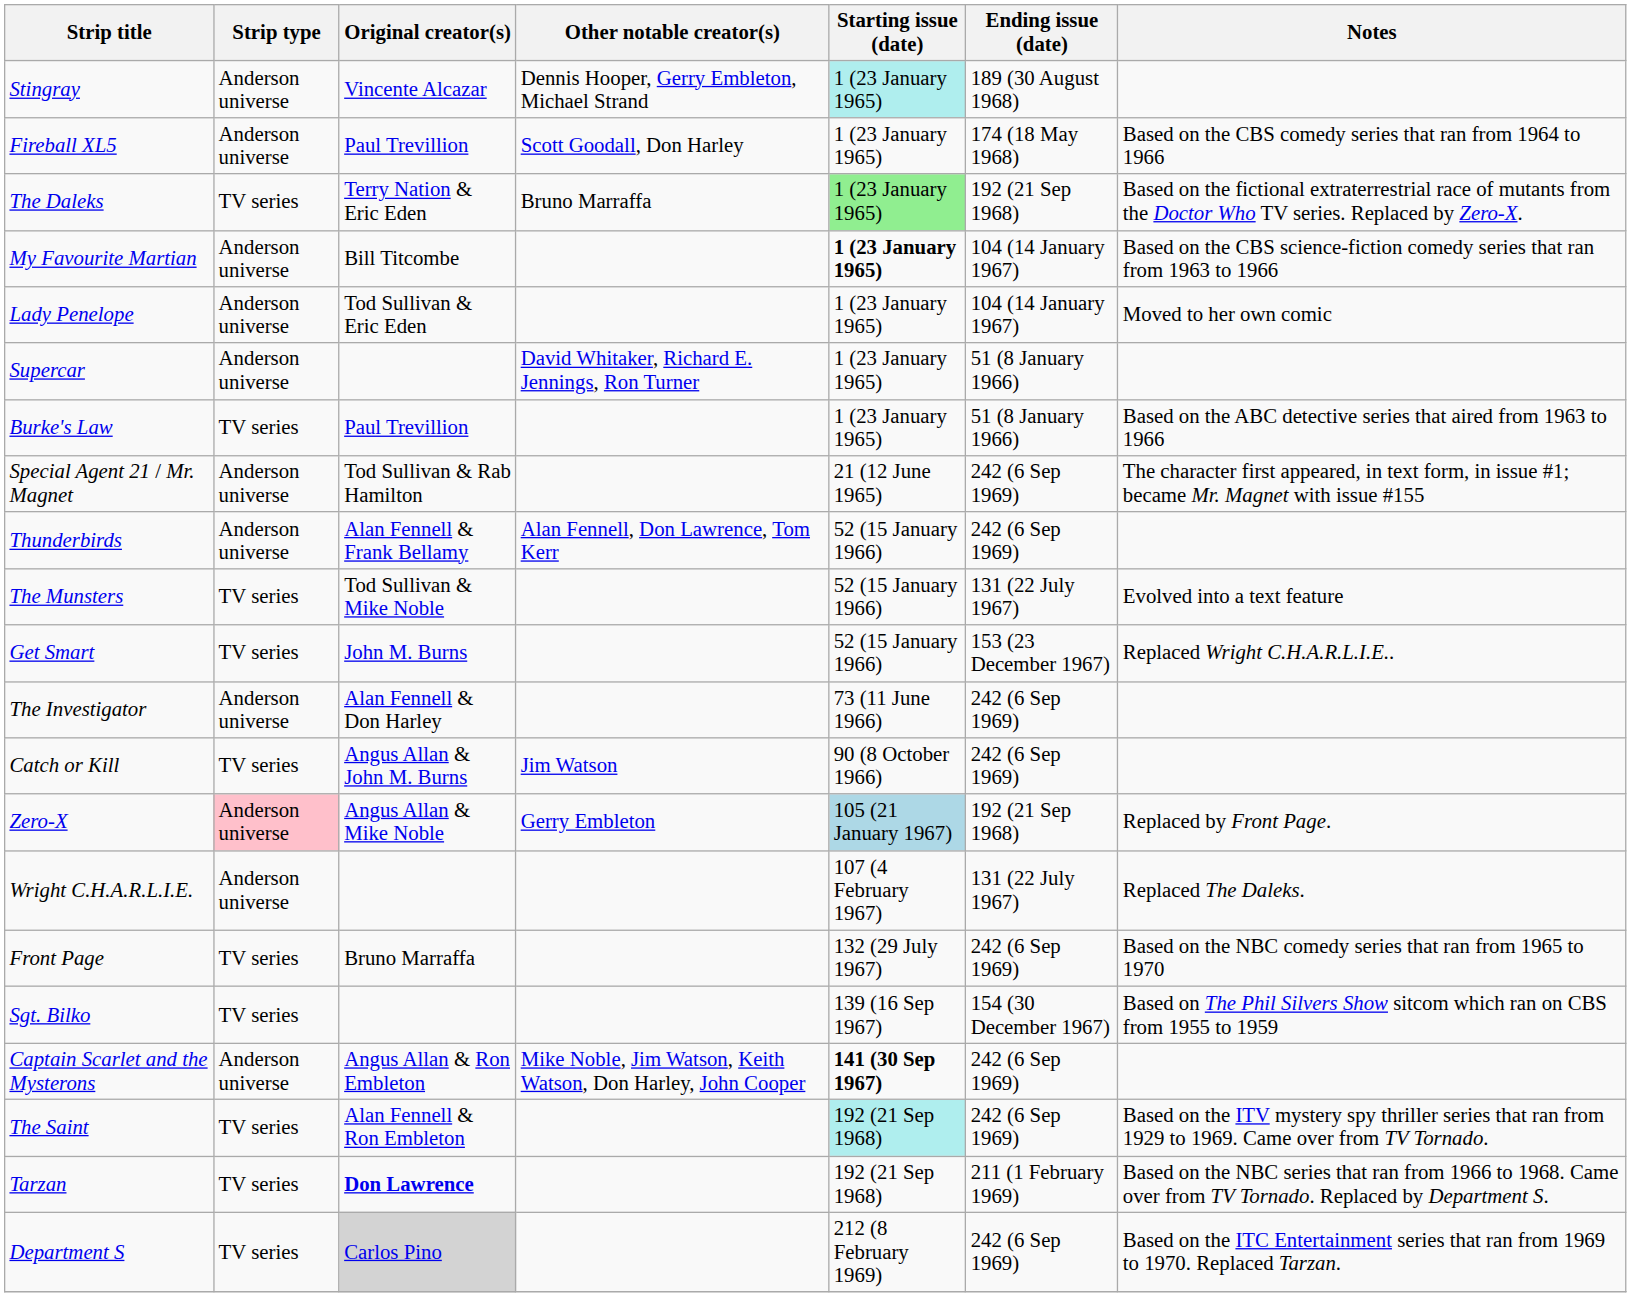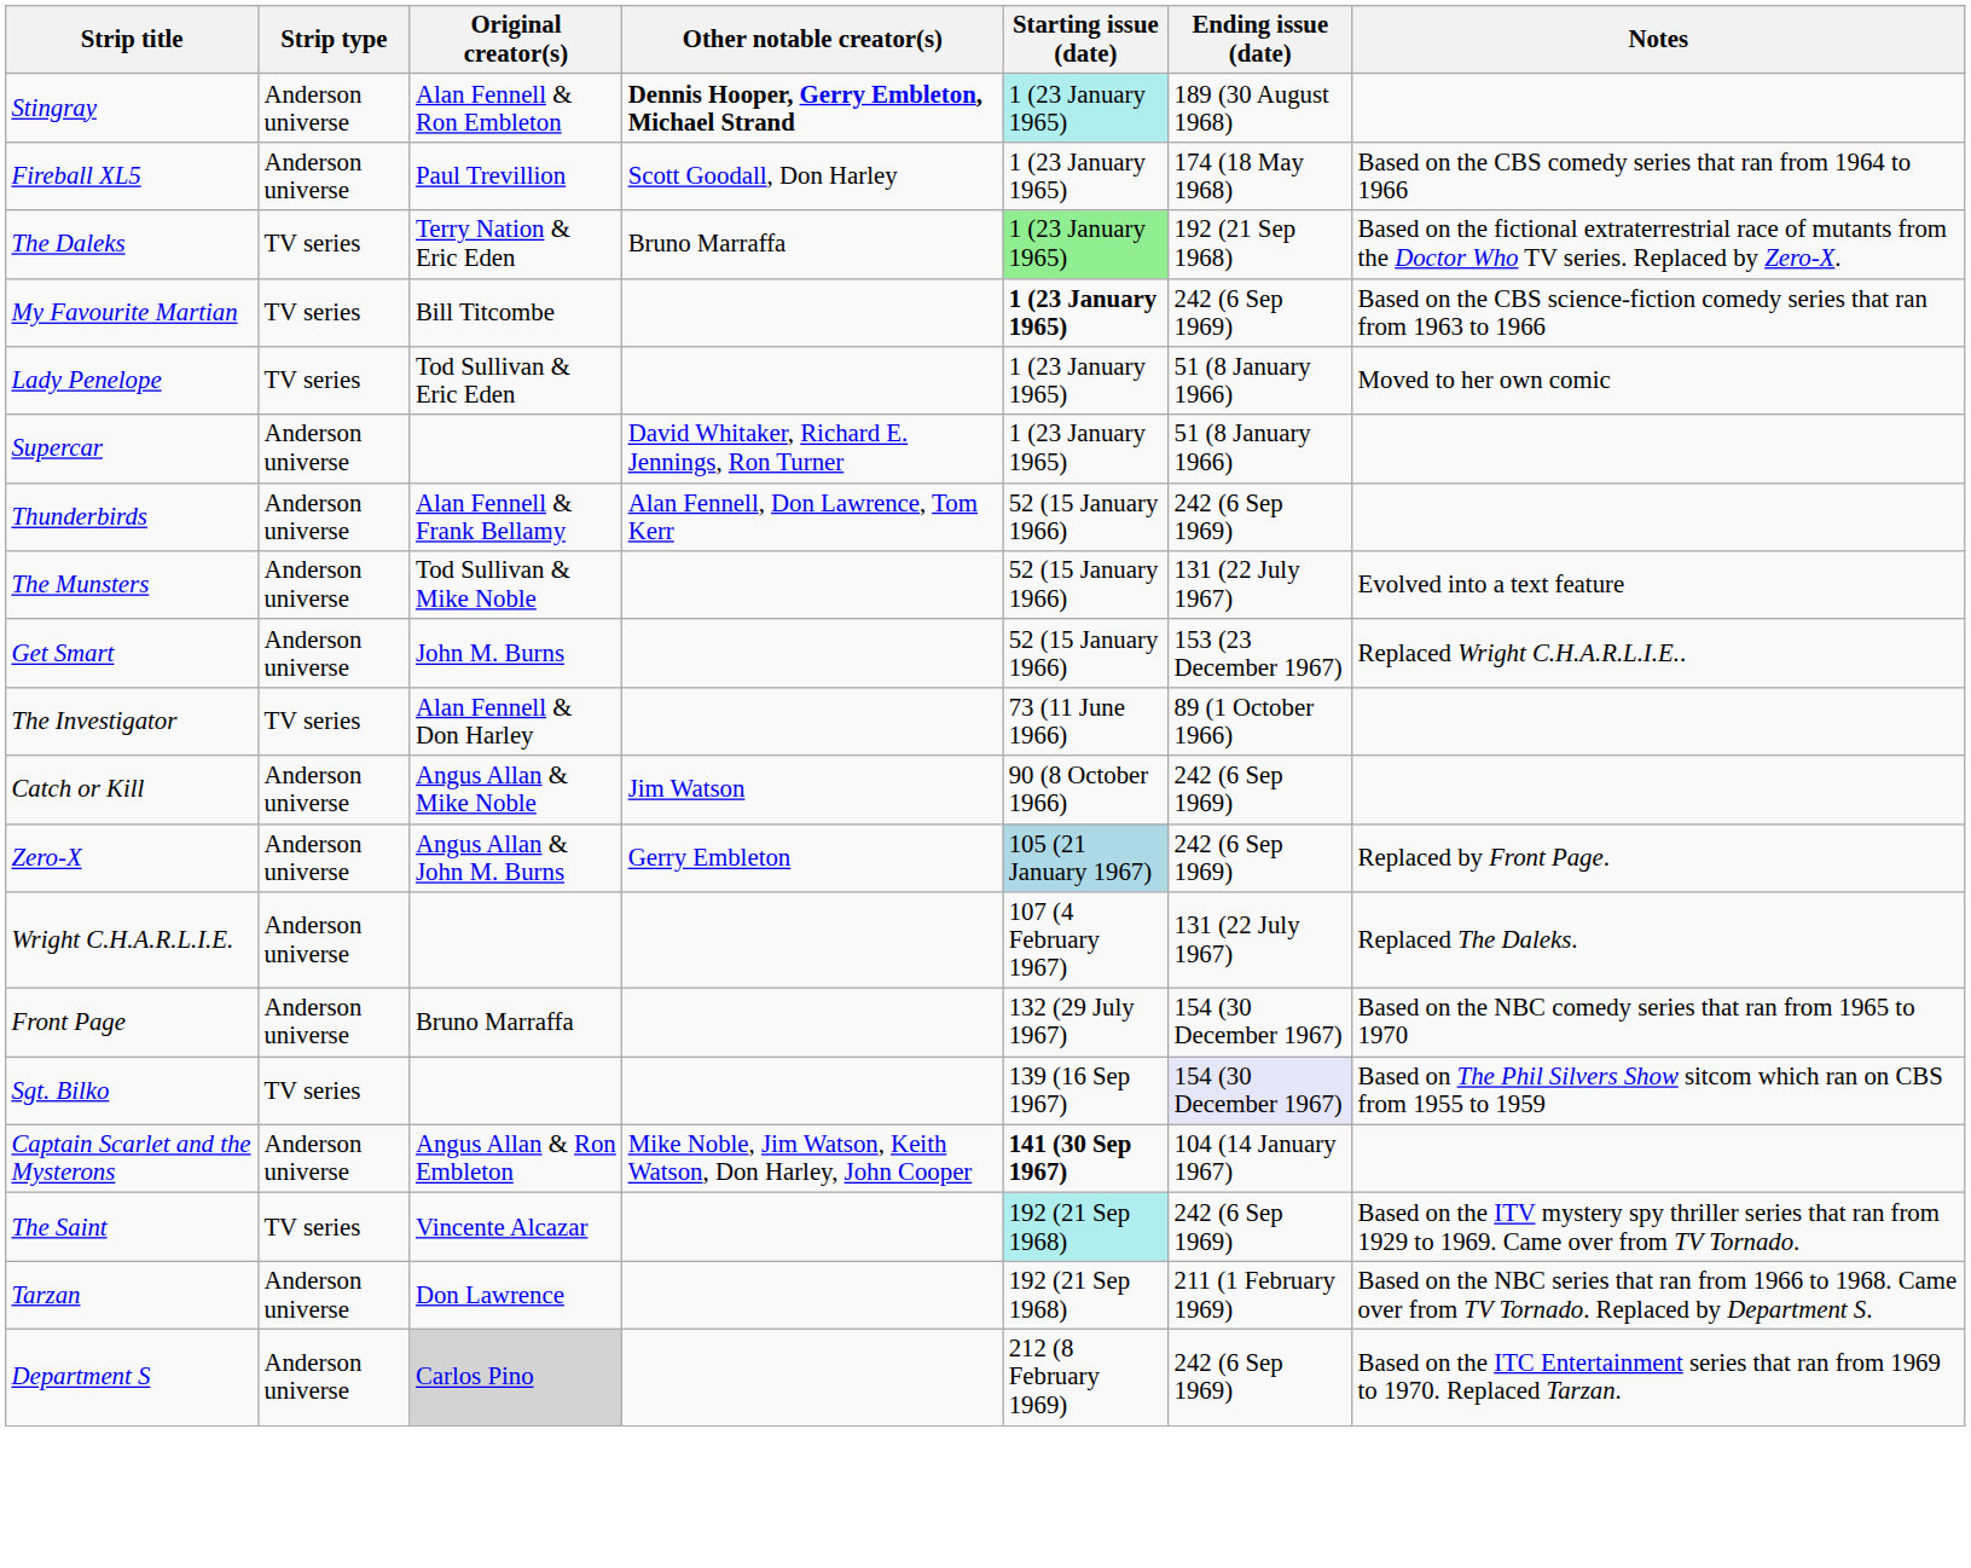Stingray | Original creator(s): Vincente Alcazar -> Alan Fennell & Ron Embleton
Stingray | Other notable creator(s): normal -> bold
My Favourite Martian | Strip type: Anderson universe -> TV series
My Favourite Martian | Ending issue (date): 104 (14 January 1967) -> 242 (6 Sep 1969)
Lady Penelope | Strip type: Anderson universe -> TV series
Lady Penelope | Ending issue (date): 104 (14 January 1967) -> 51 (8 January 1966)
- row: Burke's Law | TV series | Paul Trevillion | 1 (23 January 1965) | 51 (8 January 1966) | Based on the ABC detective series that aired from 1963 to 1966
- row: Special Agent 21 / Mr. Magnet | Anderson universe | Tod Sullivan & Rab Hamilton | 21 (12 June 1965) | 242 (6 Sep 1969) | The character first appeared, in text form, in issue #1; became Mr. Magnet with issue #155
The Munsters | Strip type: TV series -> Anderson universe
Get Smart | Strip type: TV series -> Anderson universe
The Investigator | Strip type: Anderson universe -> TV series
The Investigator | Ending issue (date): 242 (6 Sep 1969) -> 89 (1 October 1966)
Catch or Kill | Strip type: TV series -> Anderson universe
Catch or Kill | Original creator(s): Angus Allan & John M. Burns -> Angus Allan & Mike Noble
Zero-X | Strip type: pink background -> no background
Zero-X | Original creator(s): Angus Allan & Mike Noble -> Angus Allan & John M. Burns
Zero-X | Ending issue (date): 192 (21 Sep 1968) -> 242 (6 Sep 1969)
Front Page | Strip type: TV series -> Anderson universe
Front Page | Ending issue (date): 242 (6 Sep 1969) -> 154 (30 December 1967)
Sgt. Bilko | Ending issue (date): no background -> lavender background
Captain Scarlet and the Mysterons | Ending issue (date): 242 (6 Sep 1969) -> 104 (14 January 1967)
The Saint | Original creator(s): Alan Fennell & Ron Embleton -> Vincente Alcazar
Tarzan | Strip type: TV series -> Anderson universe
Tarzan | Original creator(s): bold -> normal
Department S | Strip type: TV series -> Anderson universe
